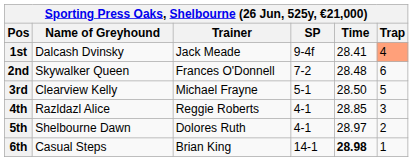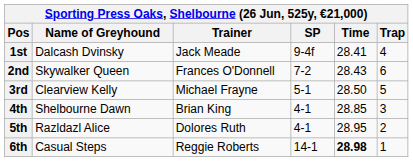1st | Trap: lightsalmon background -> no background
2nd | Time: 28.48 -> 28.43
4th | Name of Greyhound: Razldazl Alice -> Shelbourne Dawn
4th | Trainer: Reggie Roberts -> Brian King
5th | Name of Greyhound: Shelbourne Dawn -> Razldazl Alice
5th | Time: 28.97 -> 28.95
6th | Trainer: Brian King -> Reggie Roberts
